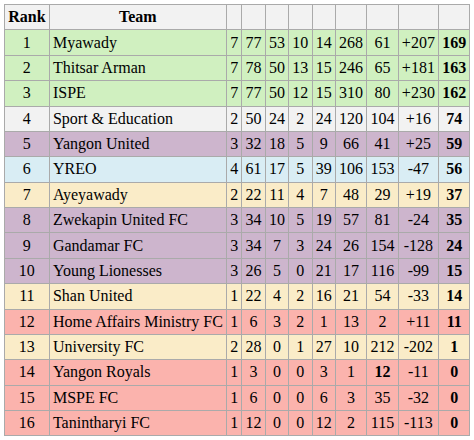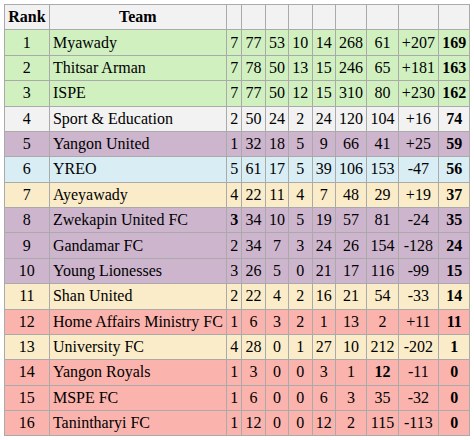Yangon United | column 3: 3 -> 1
YREO | column 3: 4 -> 5
Ayeyawady | column 3: 2 -> 4
Zwekapin United FC | column 3: normal -> bold
Gandamar FC | column 3: 3 -> 2
Shan United | column 3: 1 -> 2
University FC | column 3: 2 -> 4
